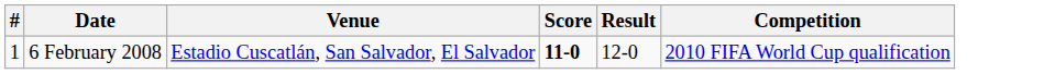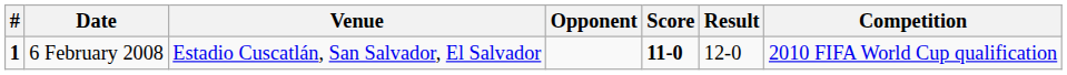+ column: Opponent
6 February 2008 | #: normal -> bold
